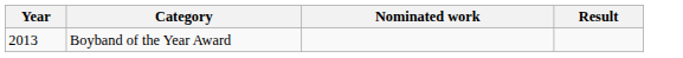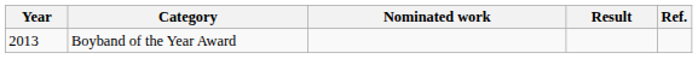+ column: Ref.
